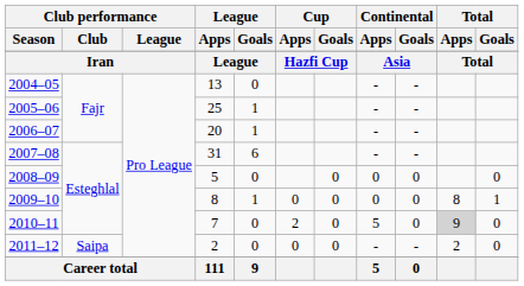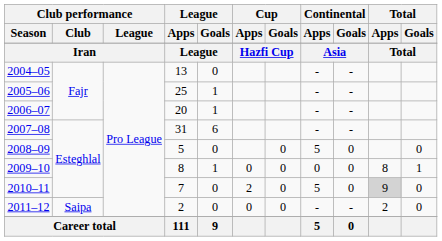2008–09 | Continental / Apps: 0 -> 5
